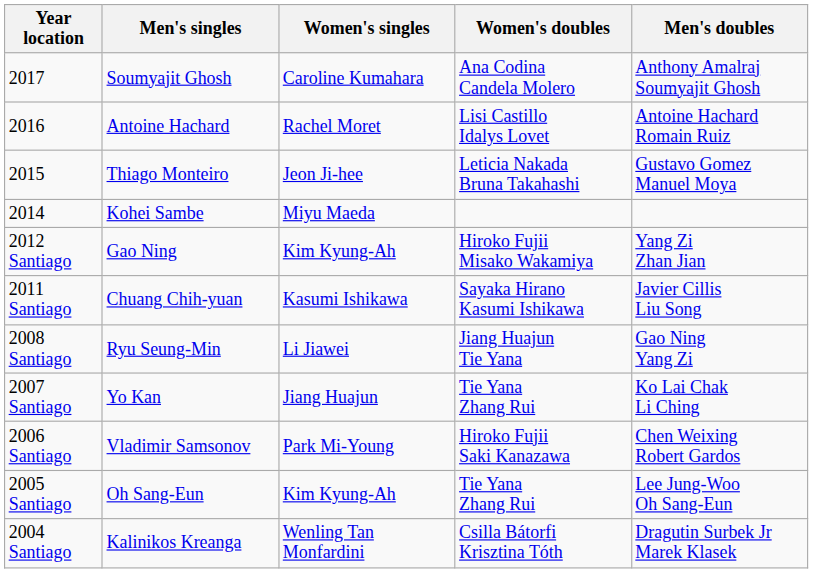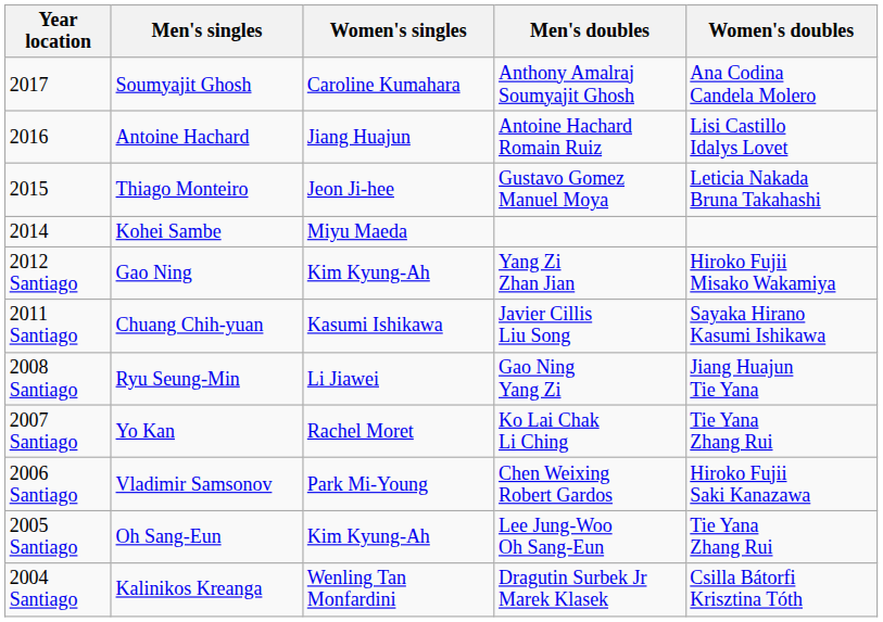columns swapped: Men's doubles <-> Women's doubles
2016 | Women's singles: Rachel Moret -> Jiang Huajun
2007 Santiago | Women's singles: Jiang Huajun -> Rachel Moret
